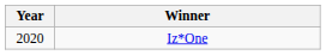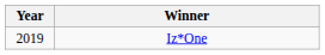Iz*One | Year: 2020 -> 2019
